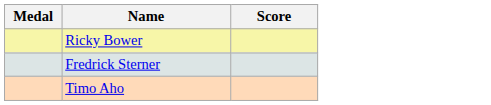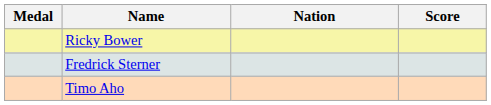+ column: Nation
